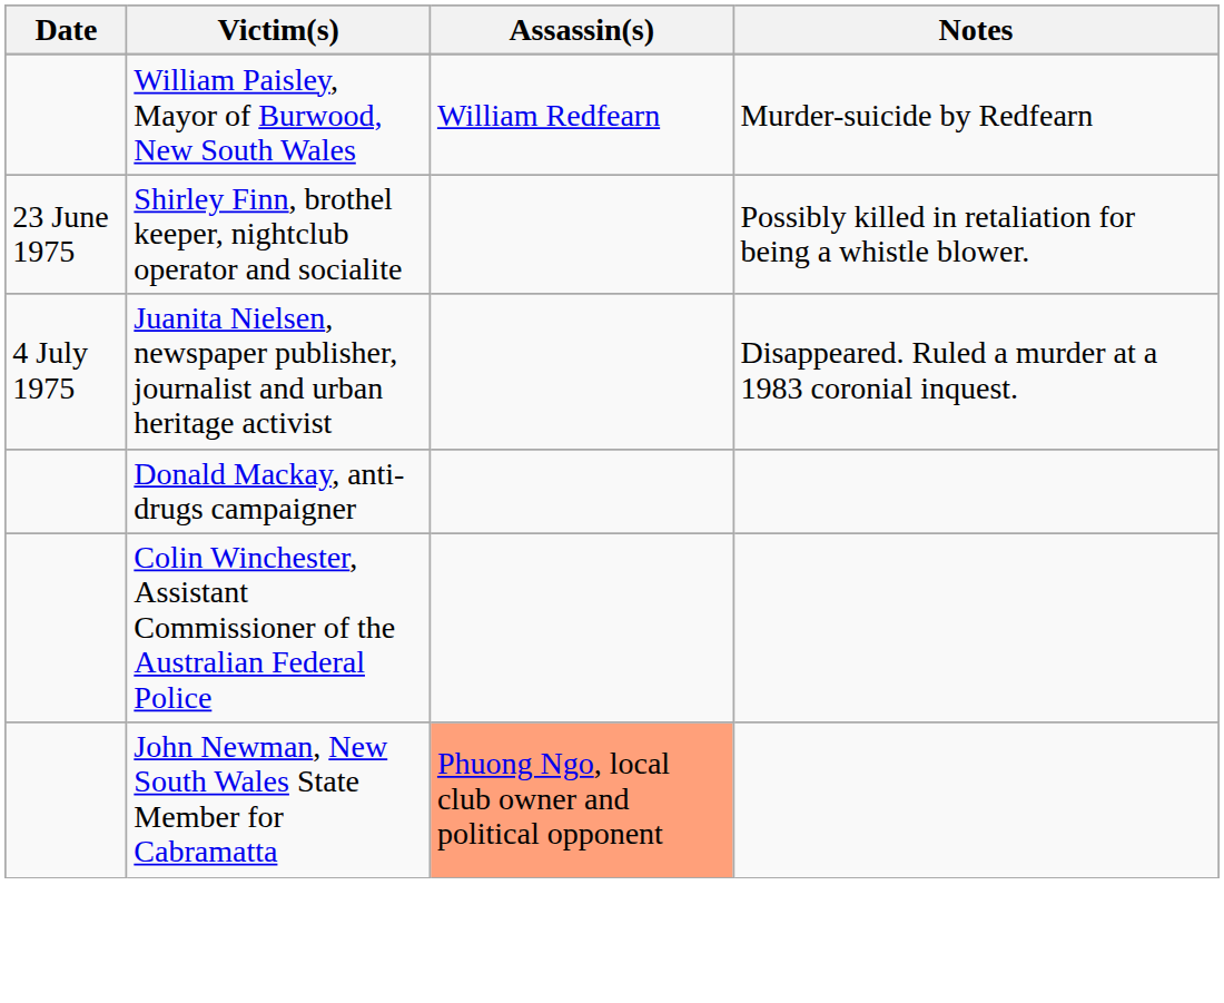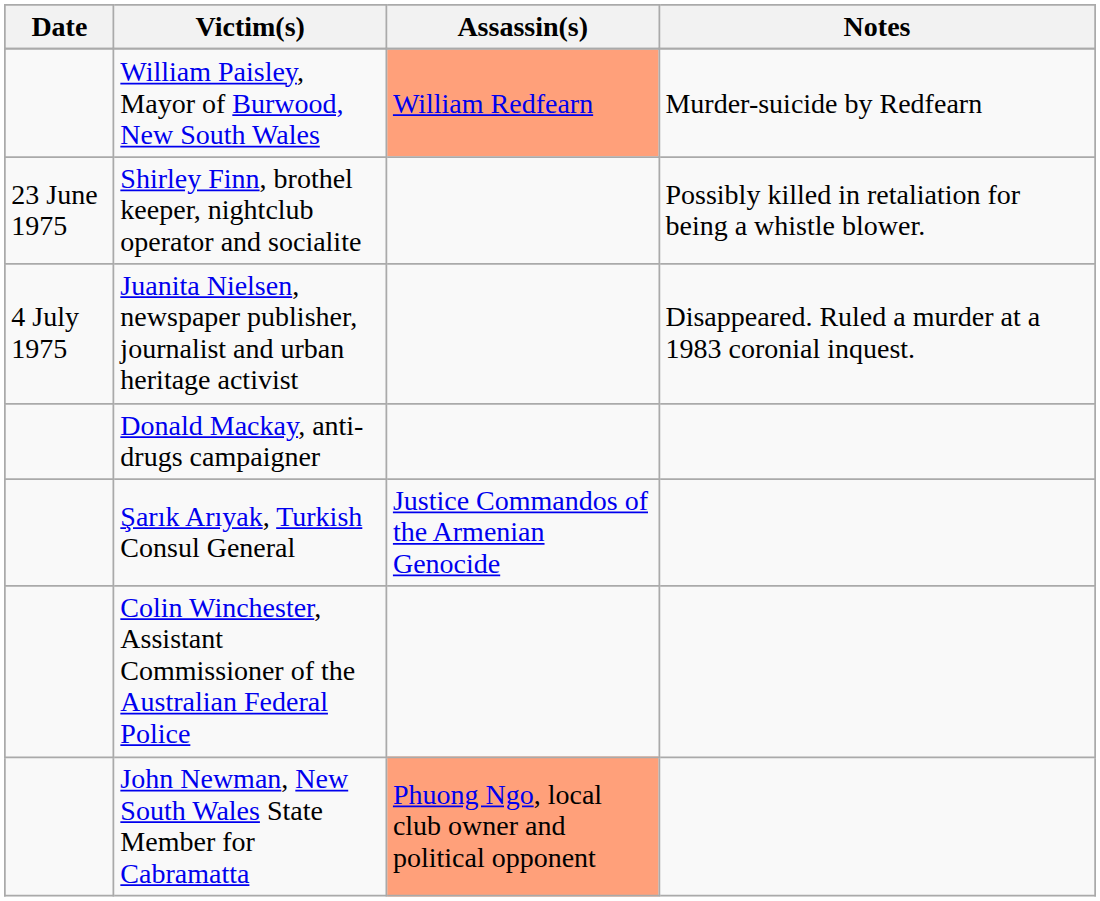William Paisley, Mayor of Burwood, New South Wales | Assassin(s): no background -> lightsalmon background
+ row: Şarık Arıyak, Turkish Consul General | Justice Commandos of the Armenian Genocide
